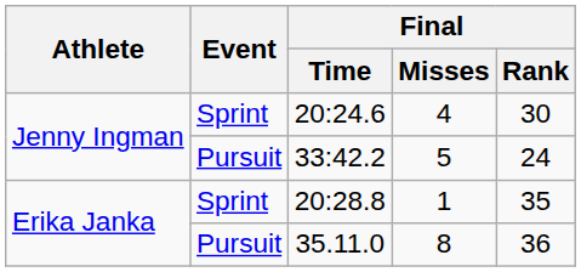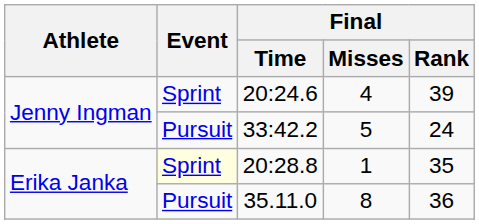20:24.6 | Final / Rank: 30 -> 39
20:28.8 | Event: no background -> lightyellow background
